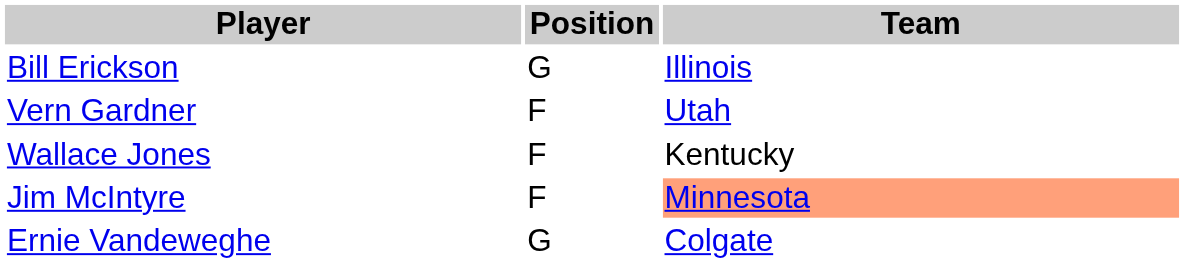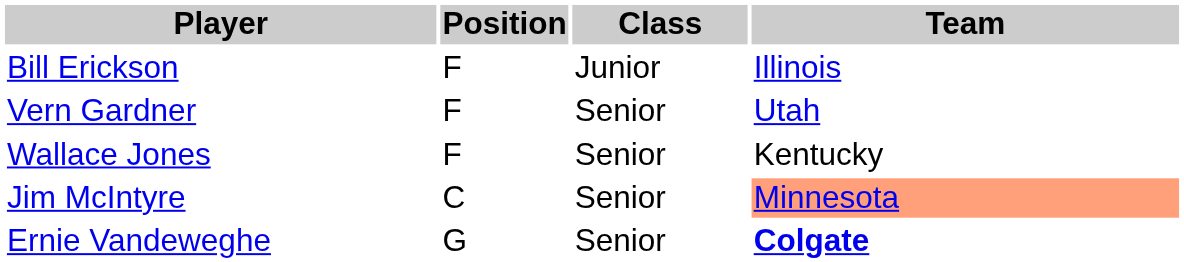+ column: Class | Junior | Senior | Senior | Senior | Senior
Bill Erickson | Position: G -> F
Jim McIntyre | Position: F -> C
Ernie Vandeweghe | Team: normal -> bold
